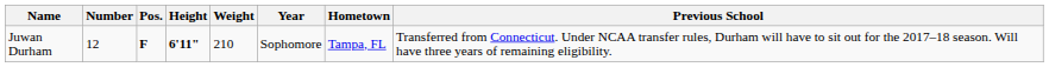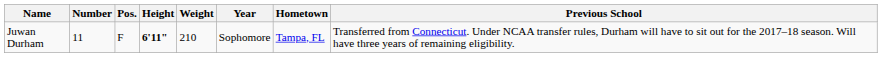Juwan Durham | Number: 12 -> 11
Juwan Durham | Pos.: bold -> normal
